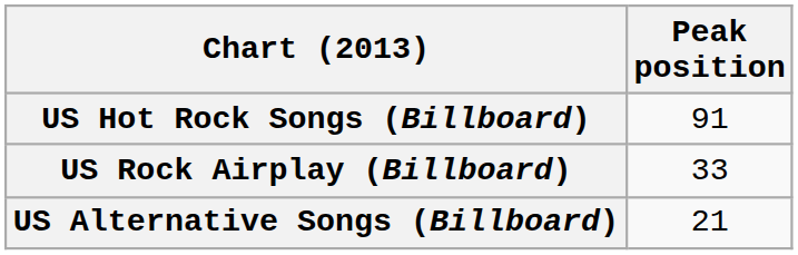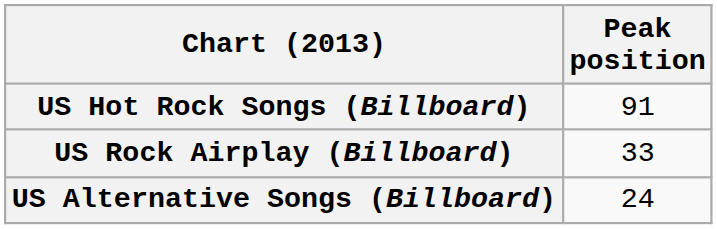US Alternative Songs (Billboard) | Peak position: 21 -> 24
